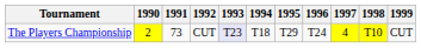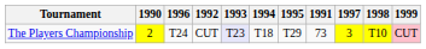columns swapped: 1991 <-> 1996
The Players Championship | 1997: 4 -> 3
The Players Championship | 1999: no background -> pink background
